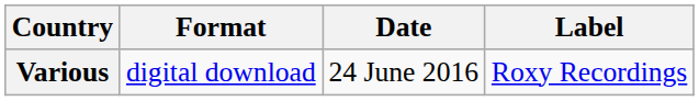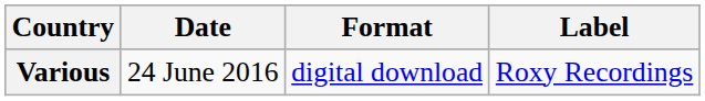columns swapped: Date <-> Format
